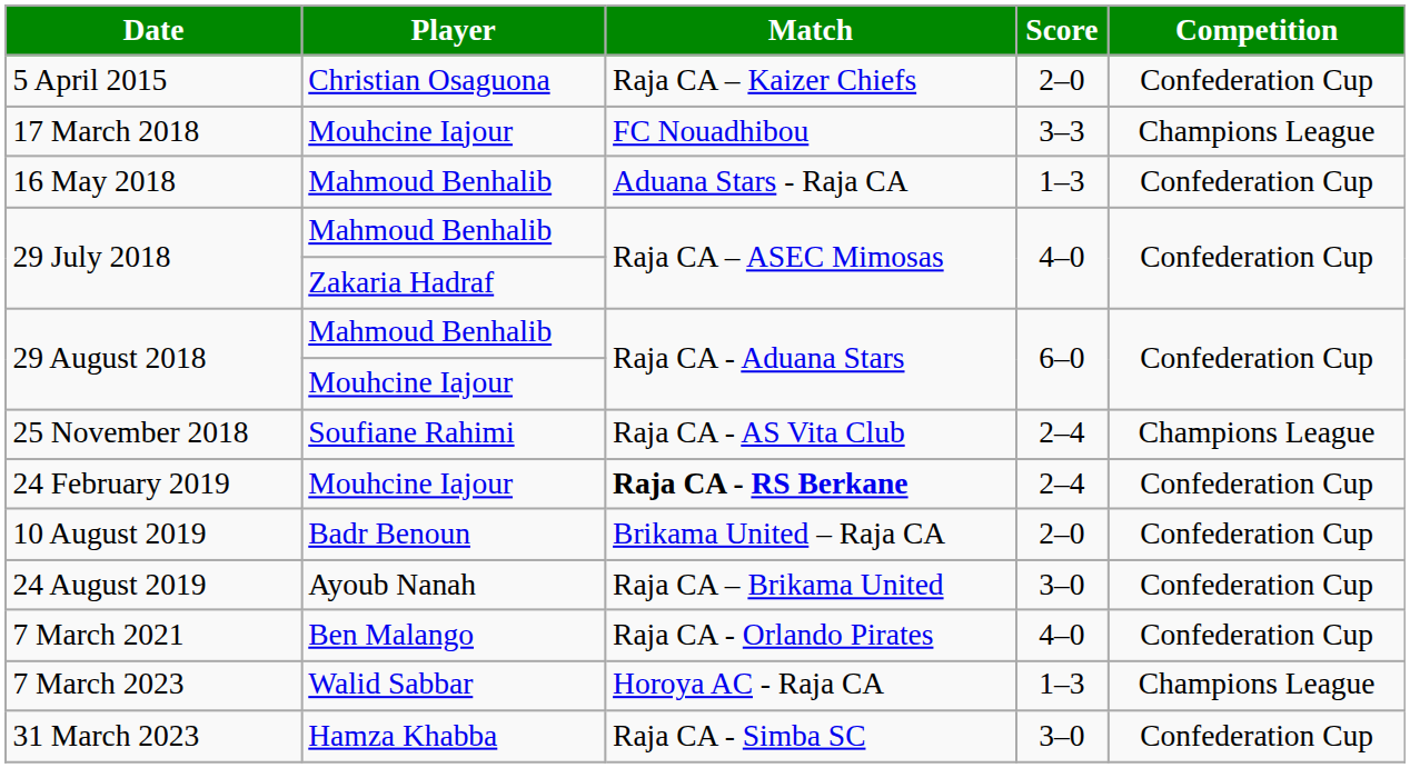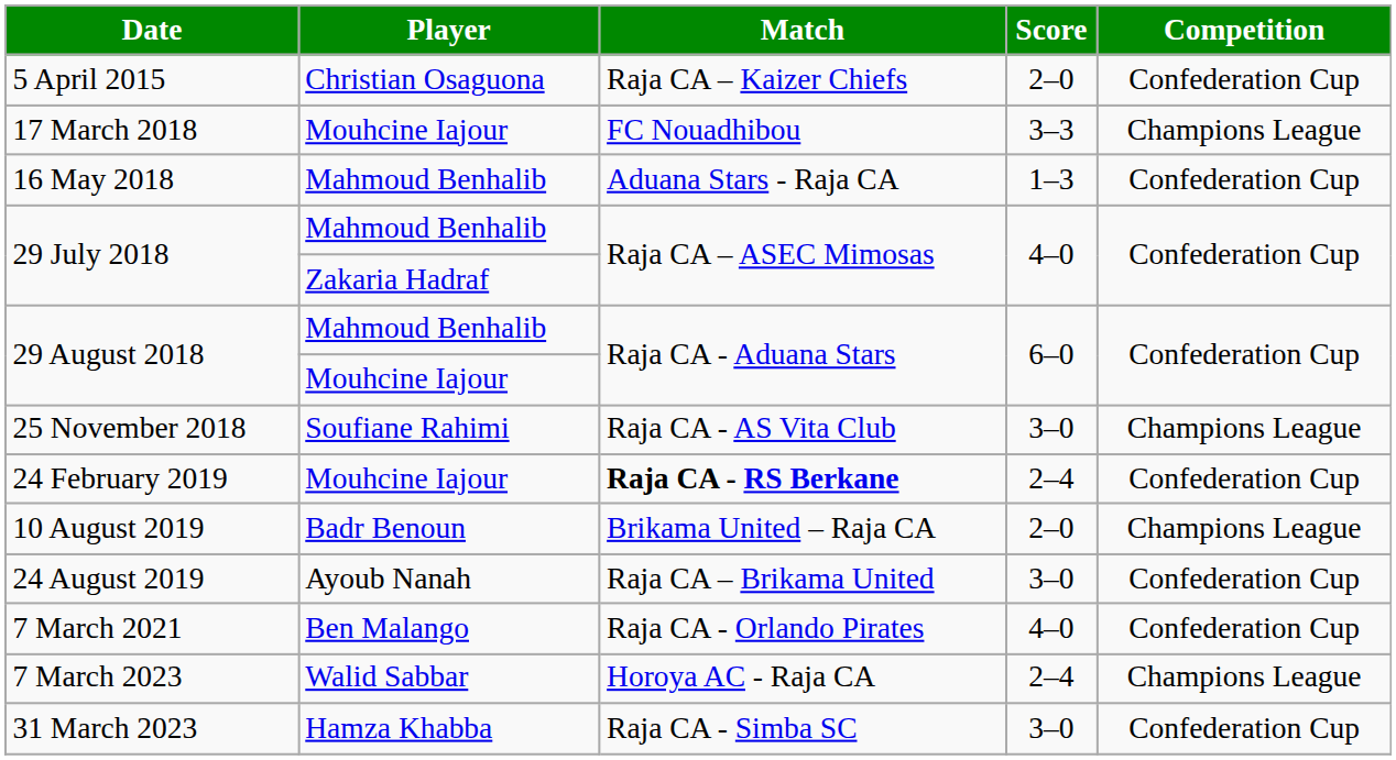25 November 2018 | Score: 2–4 -> 3–0
10 August 2019 | Competition: Confederation Cup -> Champions League
7 March 2023 | Score: 1–3 -> 2–4
